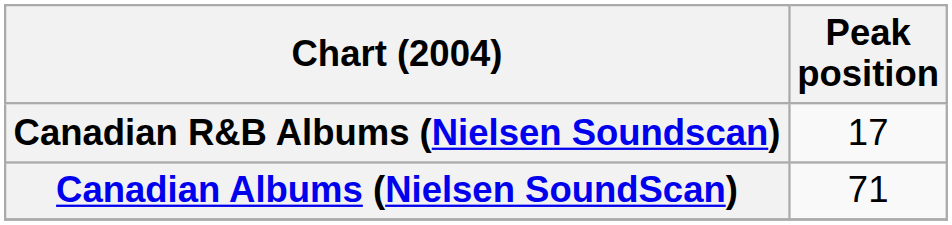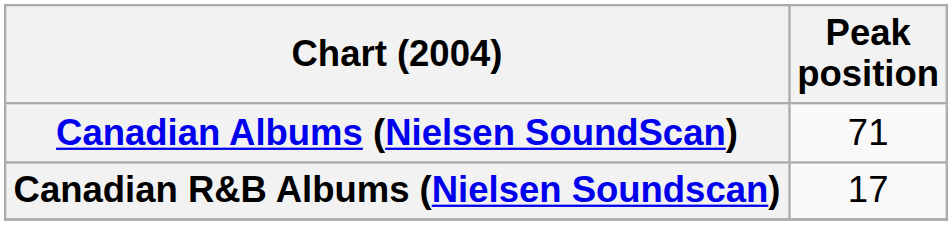rows swapped: Canadian Albums (Nielsen SoundScan) <-> Canadian R&B Albums (Nielsen Soundscan)
